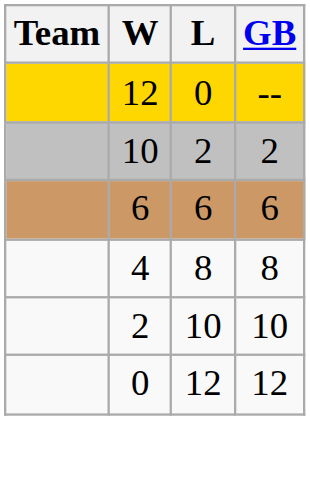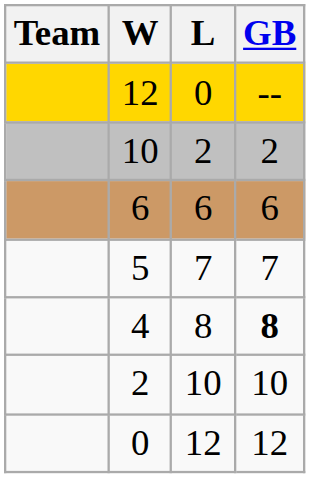+ row: 5 | 7 | 7
4 | GB: normal -> bold
